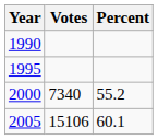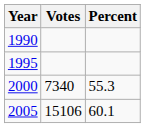2000 | Percent: 55.2 -> 55.3
